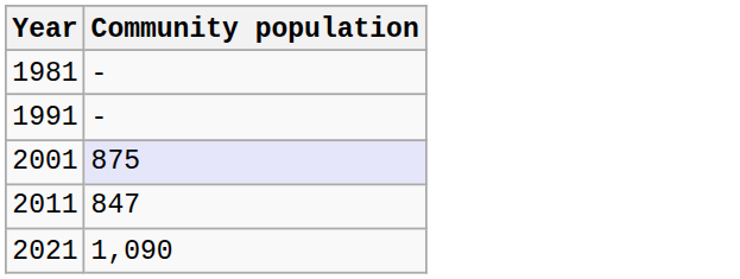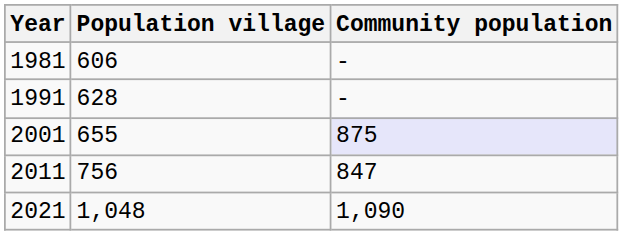+ column: Population village | 606 | 628 | 655 | 756 | 1,048
